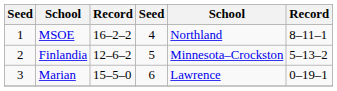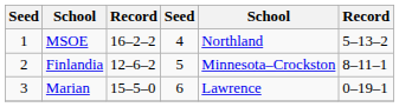MSOE | column 6: 8–11–1 -> 5–13–2
Finlandia | column 6: 5–13–2 -> 8–11–1
